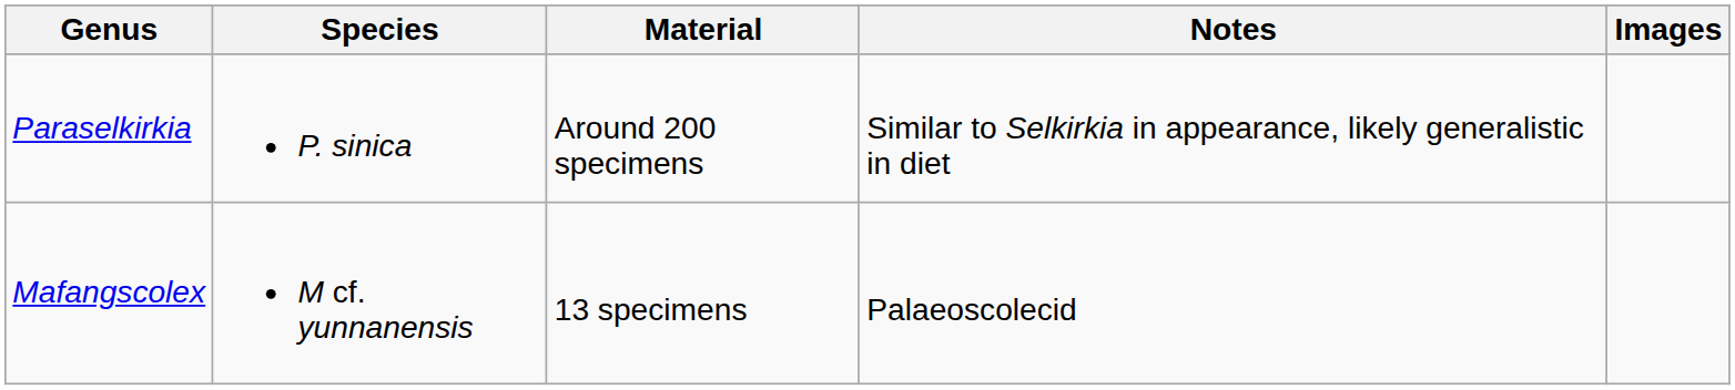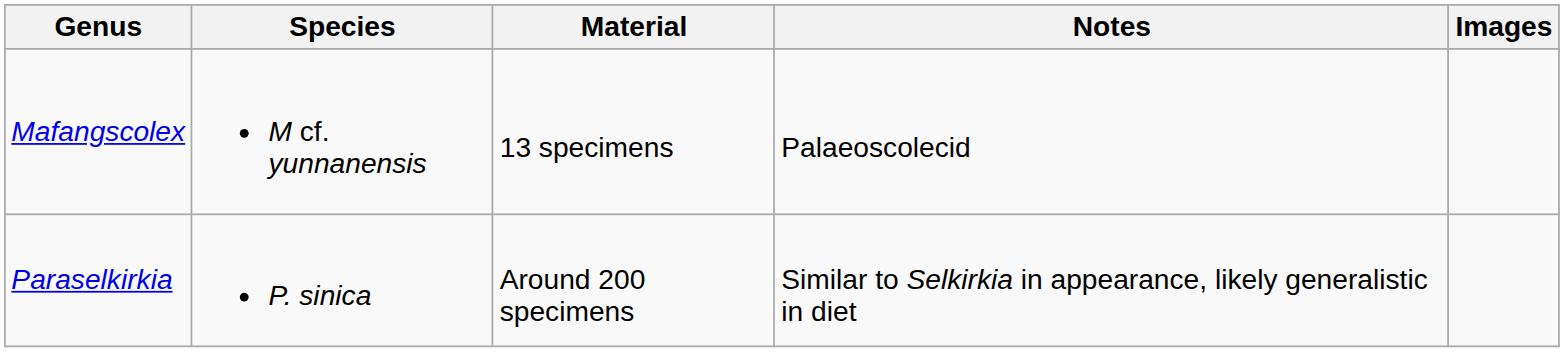rows swapped: Paraselkirkia <-> Mafangscolex
